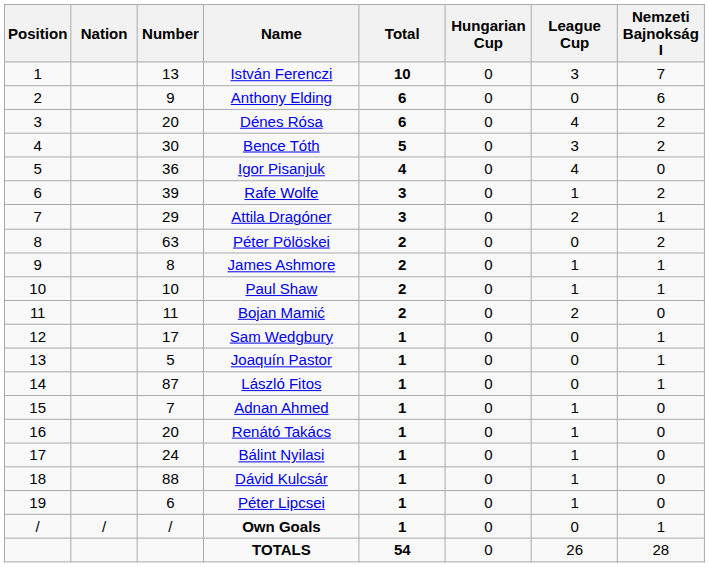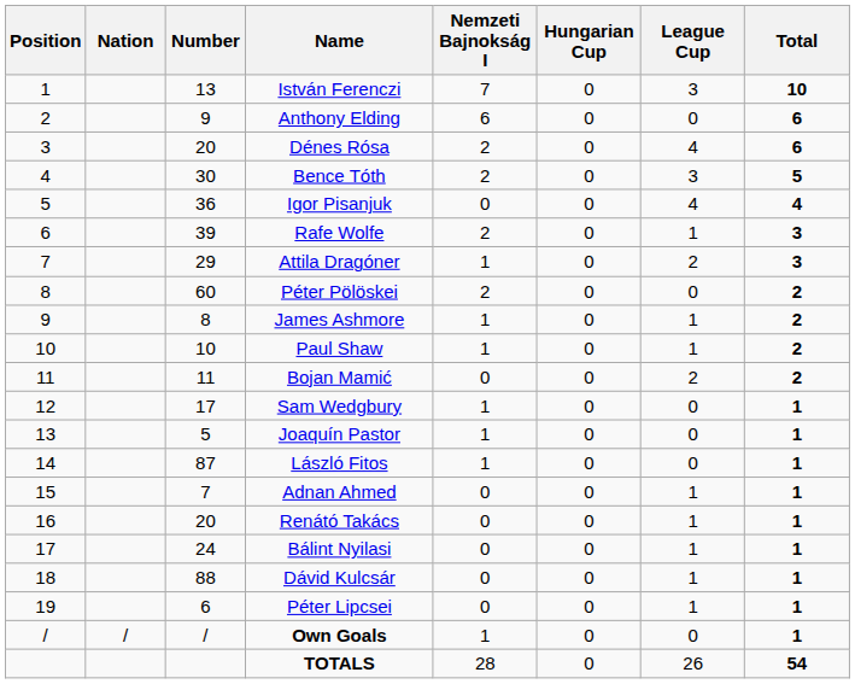columns swapped: Nemzeti Bajnokság I <-> Total
Péter Pölöskei | Number: 63 -> 60
